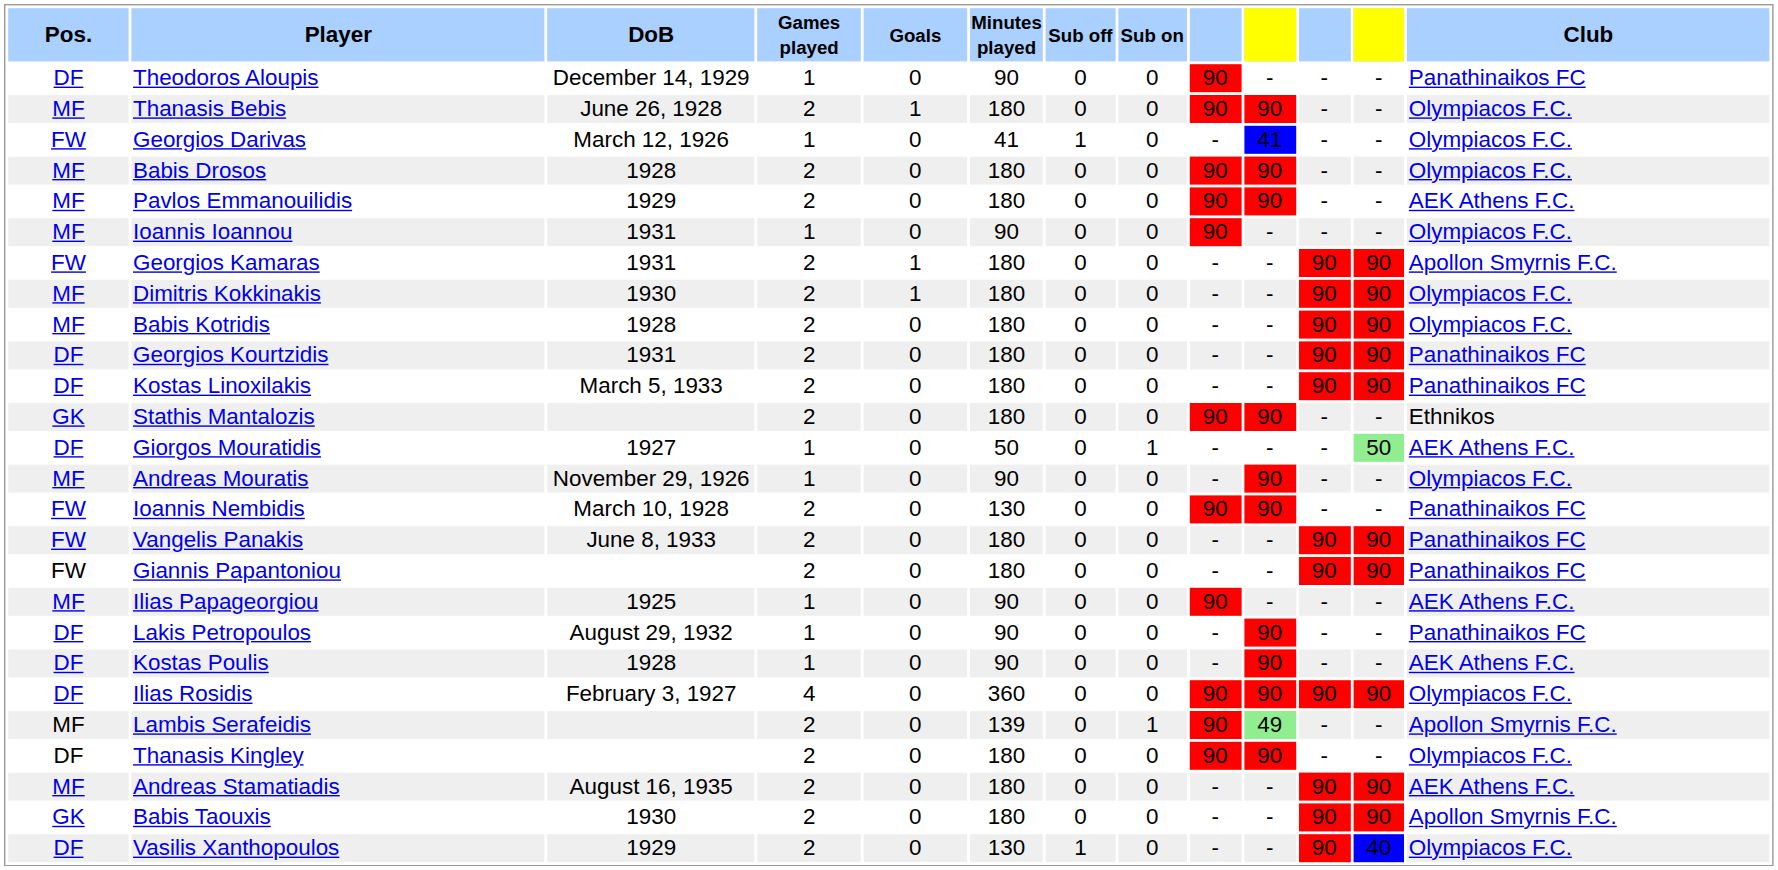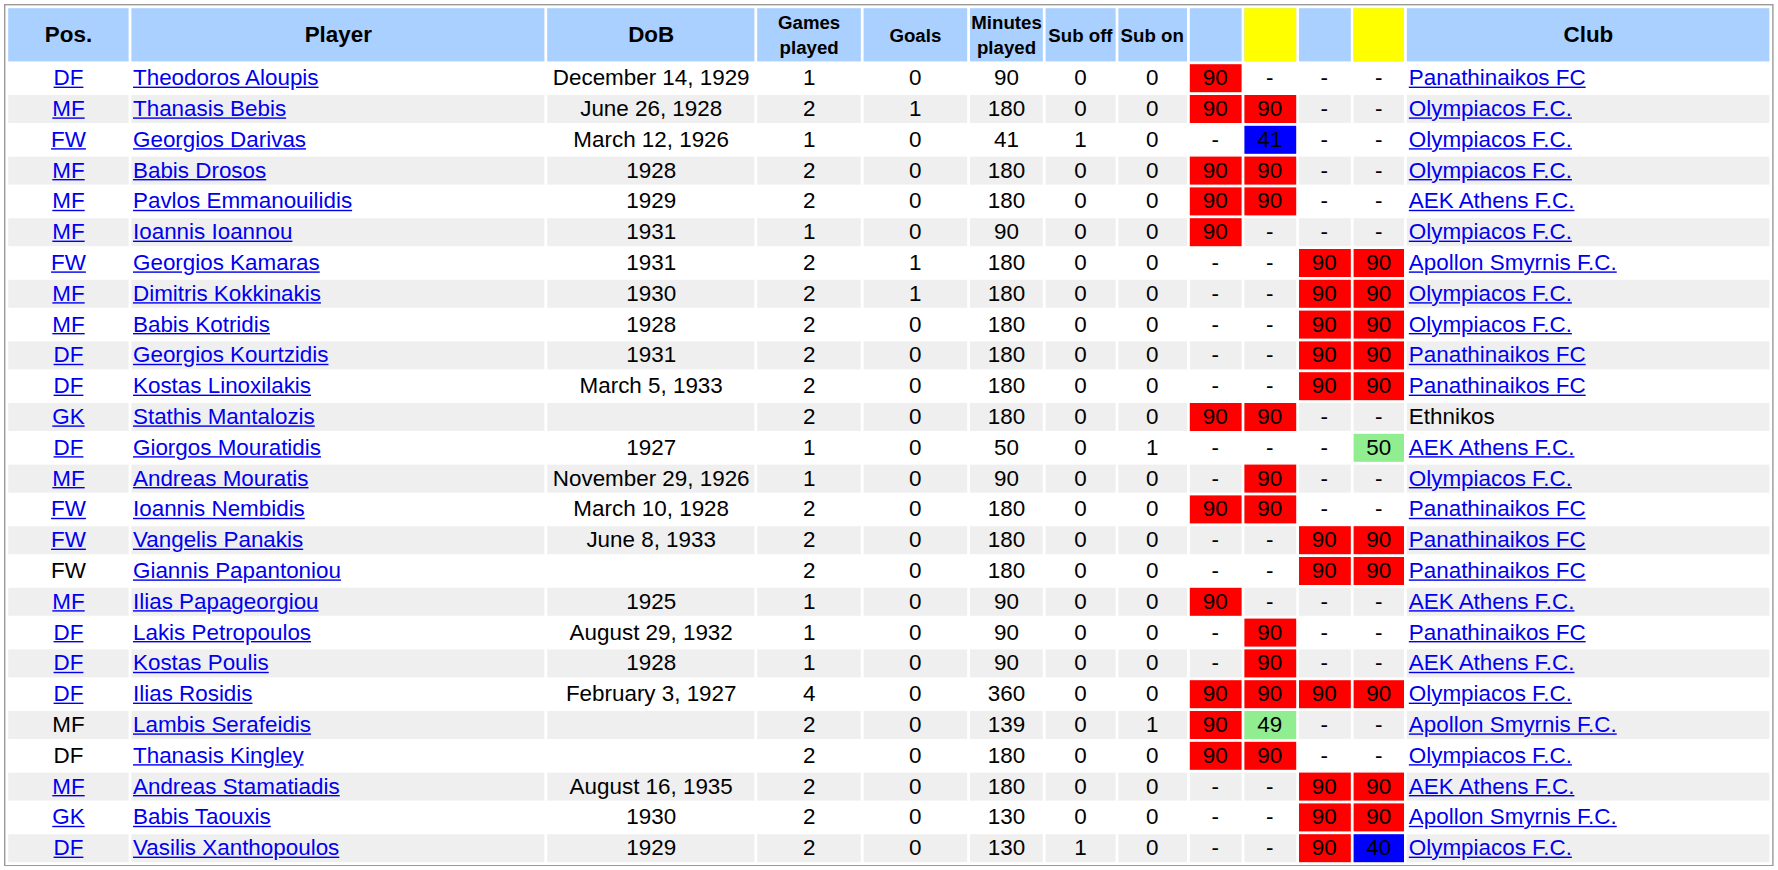Ioannis Nembidis | Minutes played: 130 -> 180
Babis Taouxis | Minutes played: 180 -> 130
